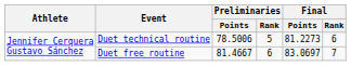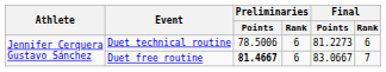Duet technical routine | Preliminaries / Rank: 5 -> 6
Duet free routine | Preliminaries / Points: normal -> bold
Duet free routine | Final / Points: 83.0697 -> 83.0667
